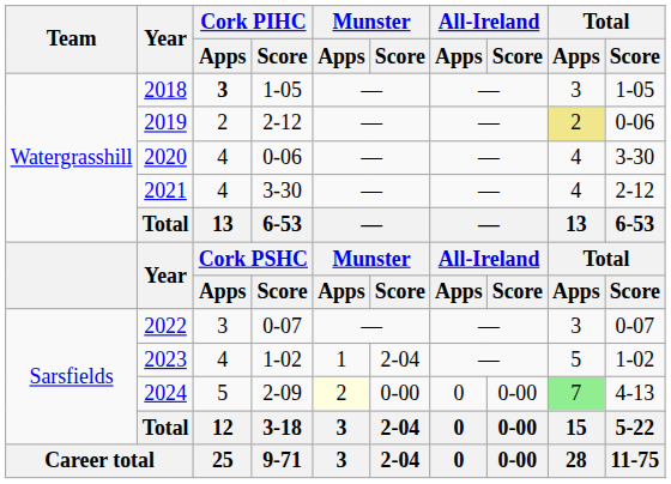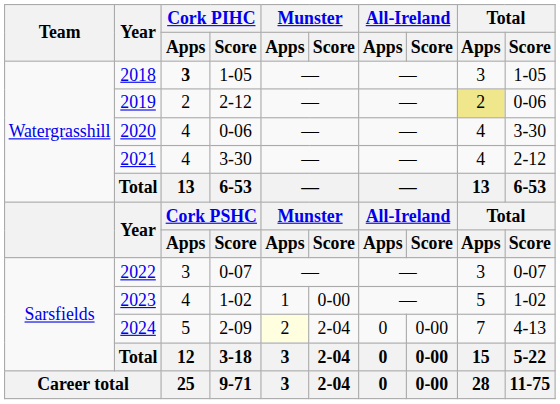2023 | Munster / Score: 2-04 -> 0-00
2024 | Munster / Score: 0-00 -> 2-04
2024 | Total / Apps: lightgreen background -> no background
